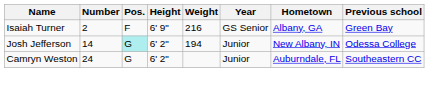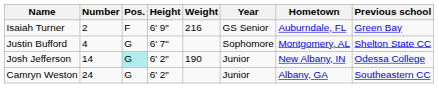Isaiah Turner | Hometown: Albany, GA -> Auburndale, FL
+ row: Justin Bufford | 4 | G | 6' 7" | Sophomore | Montgomery, AL | Shelton State CC
Josh Jefferson | Weight: 194 -> 190
Camryn Weston | Hometown: Auburndale, FL -> Albany, GA
